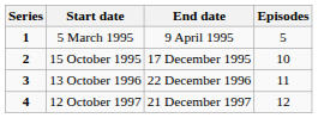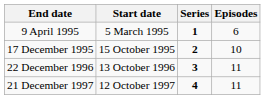columns swapped: Series <-> End date
5 March 1995 | Episodes: 5 -> 6
12 October 1997 | Episodes: 12 -> 11
